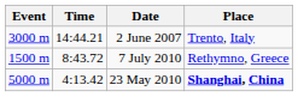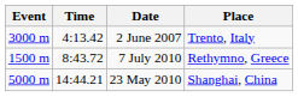2 June 2007 | Time: 14:44.21 -> 4:13.42
23 May 2010 | Time: 4:13.42 -> 14:44.21
23 May 2010 | Place: bold -> normal
